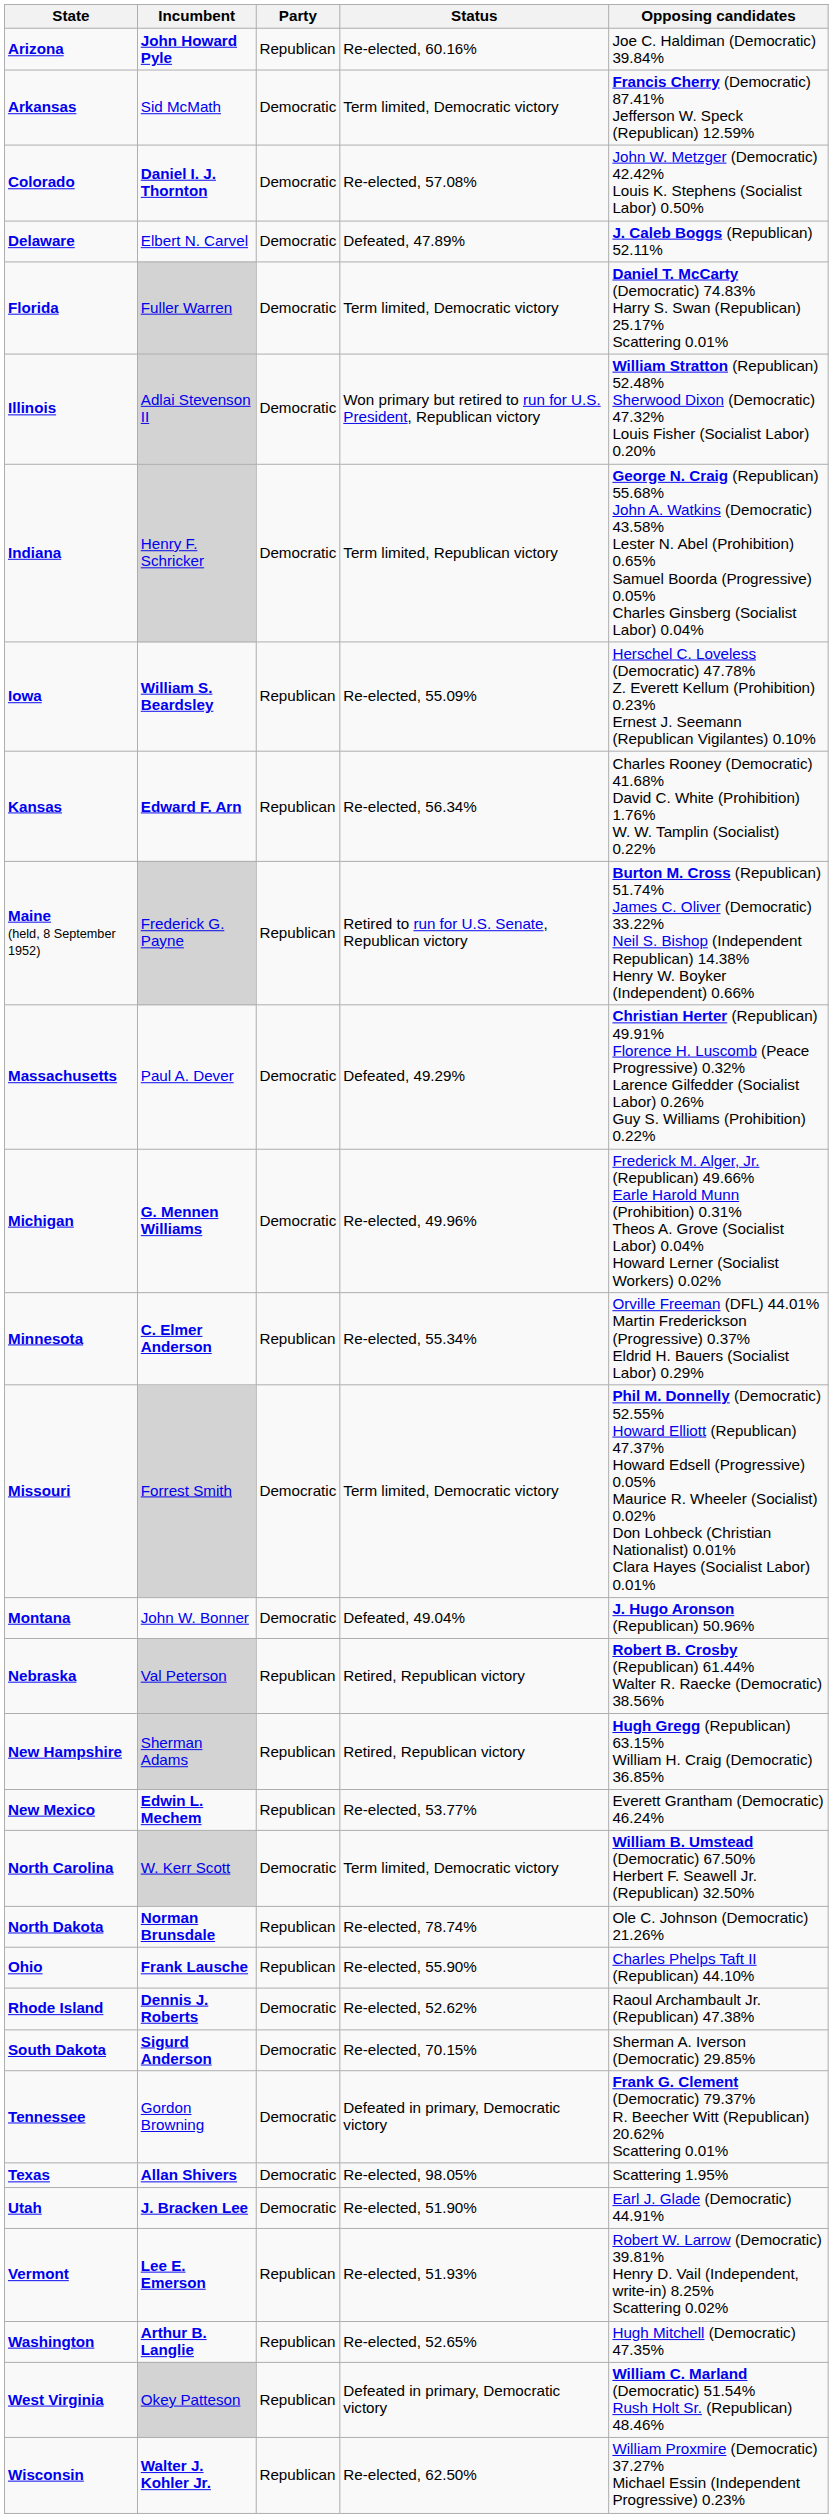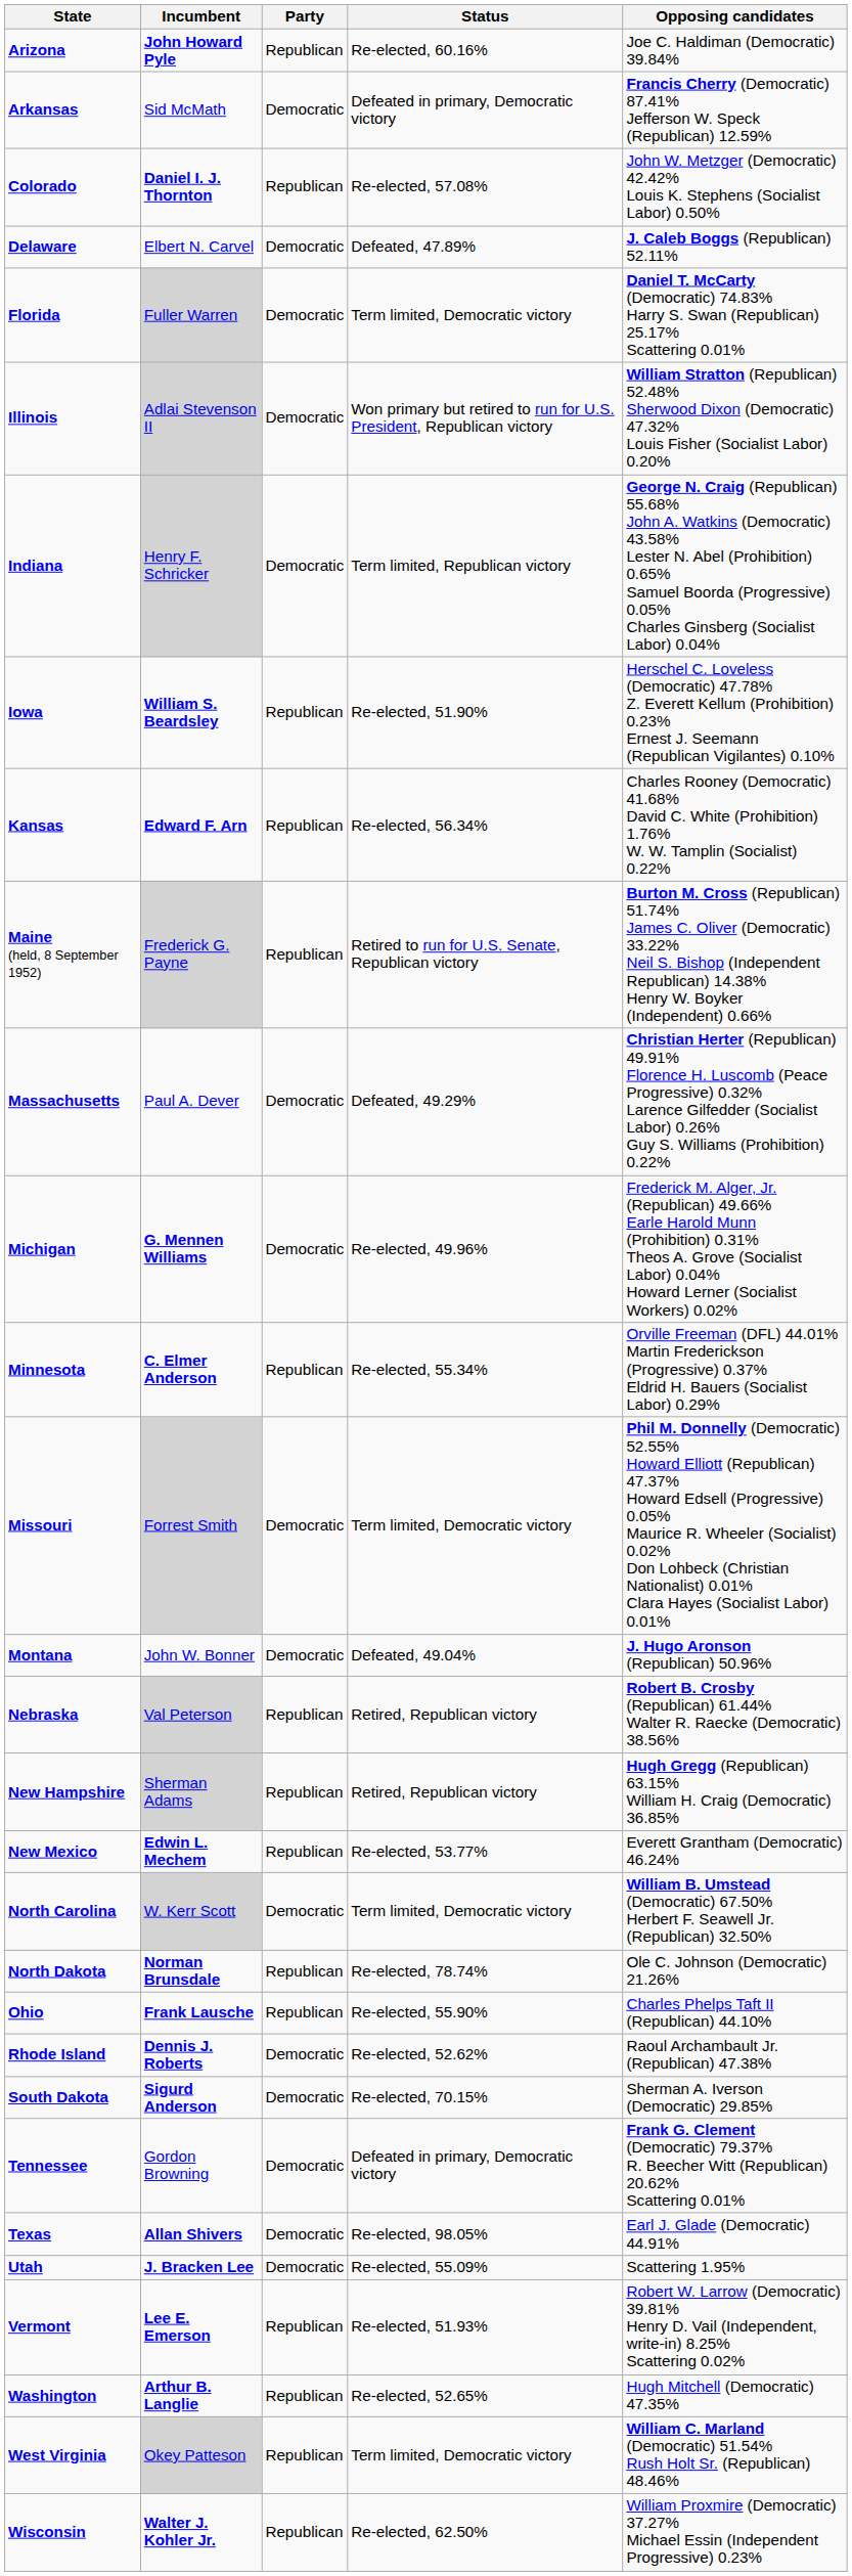Arkansas | Status: Term limited, Democratic victory -> Defeated in primary, Democratic victory
Colorado | Party: Democratic -> Republican
Iowa | Status: Re-elected, 55.09% -> Re-elected, 51.90%
Texas | Opposing candidates: Scattering 1.95% -> Earl J. Glade (Democratic) 44.91%
Utah | Status: Re-elected, 51.90% -> Re-elected, 55.09%
Utah | Opposing candidates: Earl J. Glade (Democratic) 44.91% -> Scattering 1.95%
West Virginia | Status: Defeated in primary, Democratic victory -> Term limited, Democratic victory
